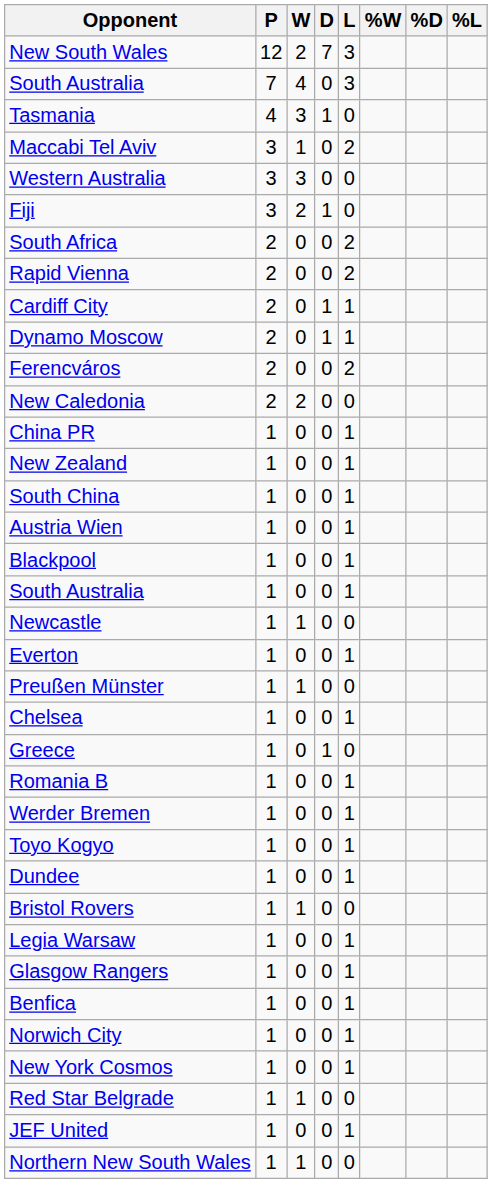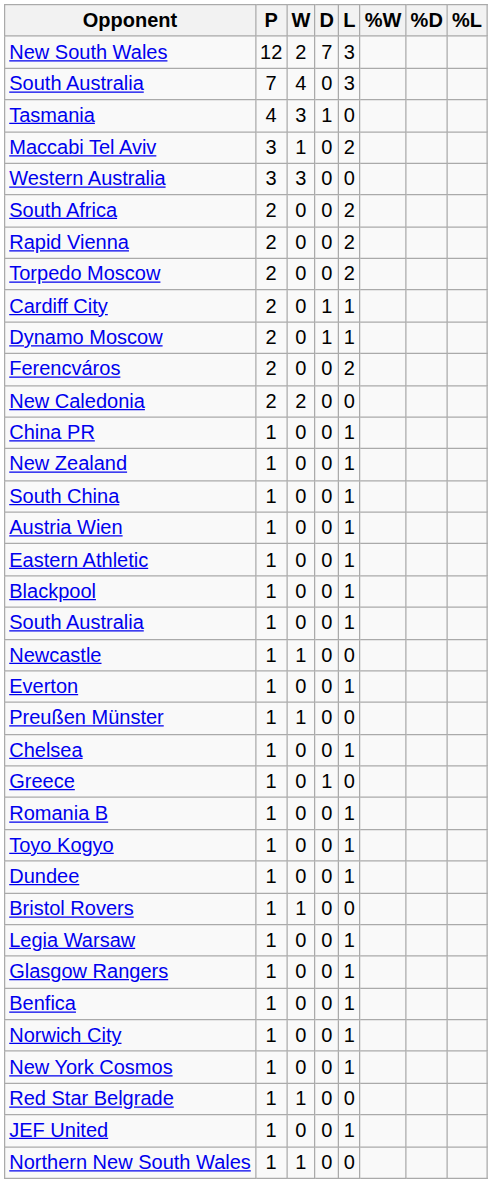- row: Fiji | 3 | 2 | 1 | 0
+ row: Torpedo Moscow | 2 | 0 | 0 | 2
+ row: Eastern Athletic | 1 | 0 | 0 | 1
- row: Werder Bremen | 1 | 0 | 0 | 1
